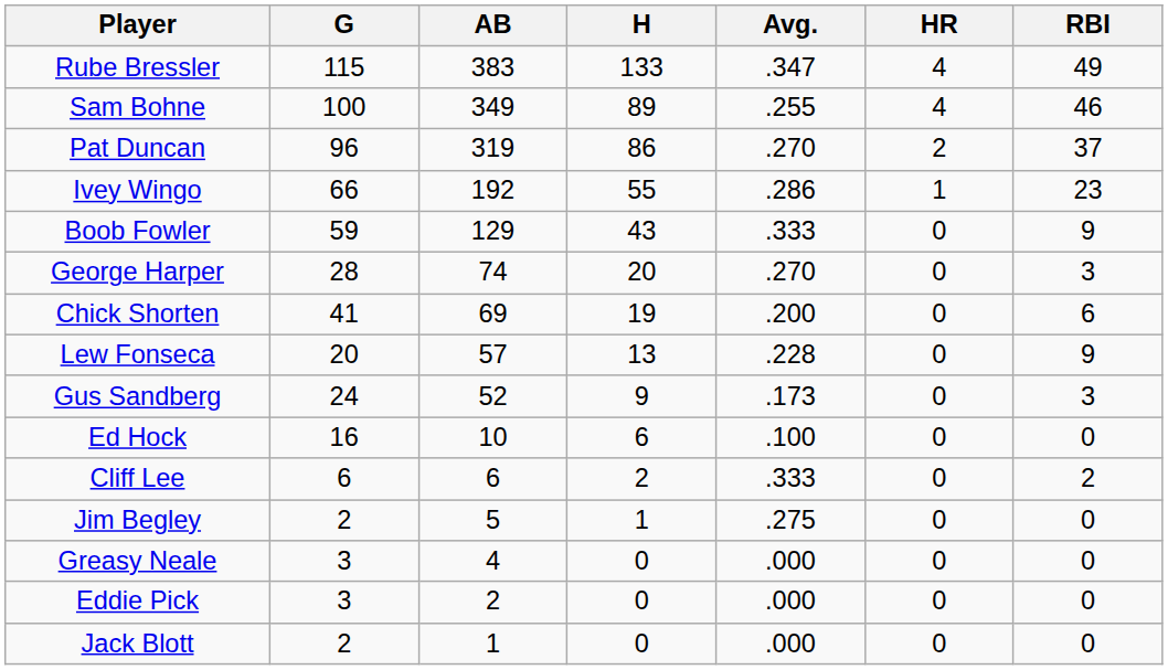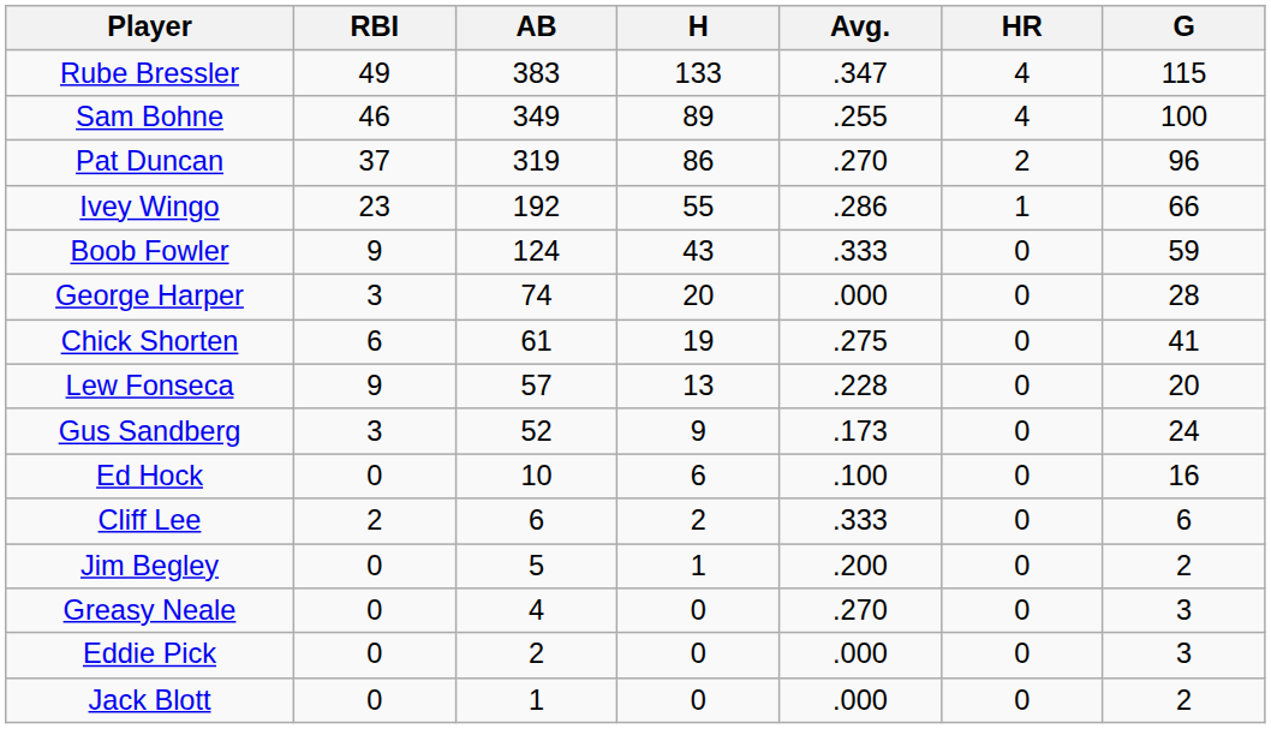columns swapped: G <-> RBI
Boob Fowler | AB: 129 -> 124
George Harper | Avg.: .270 -> .000
Chick Shorten | AB: 69 -> 61
Chick Shorten | Avg.: .200 -> .275
Jim Begley | Avg.: .275 -> .200
Greasy Neale | Avg.: .000 -> .270
